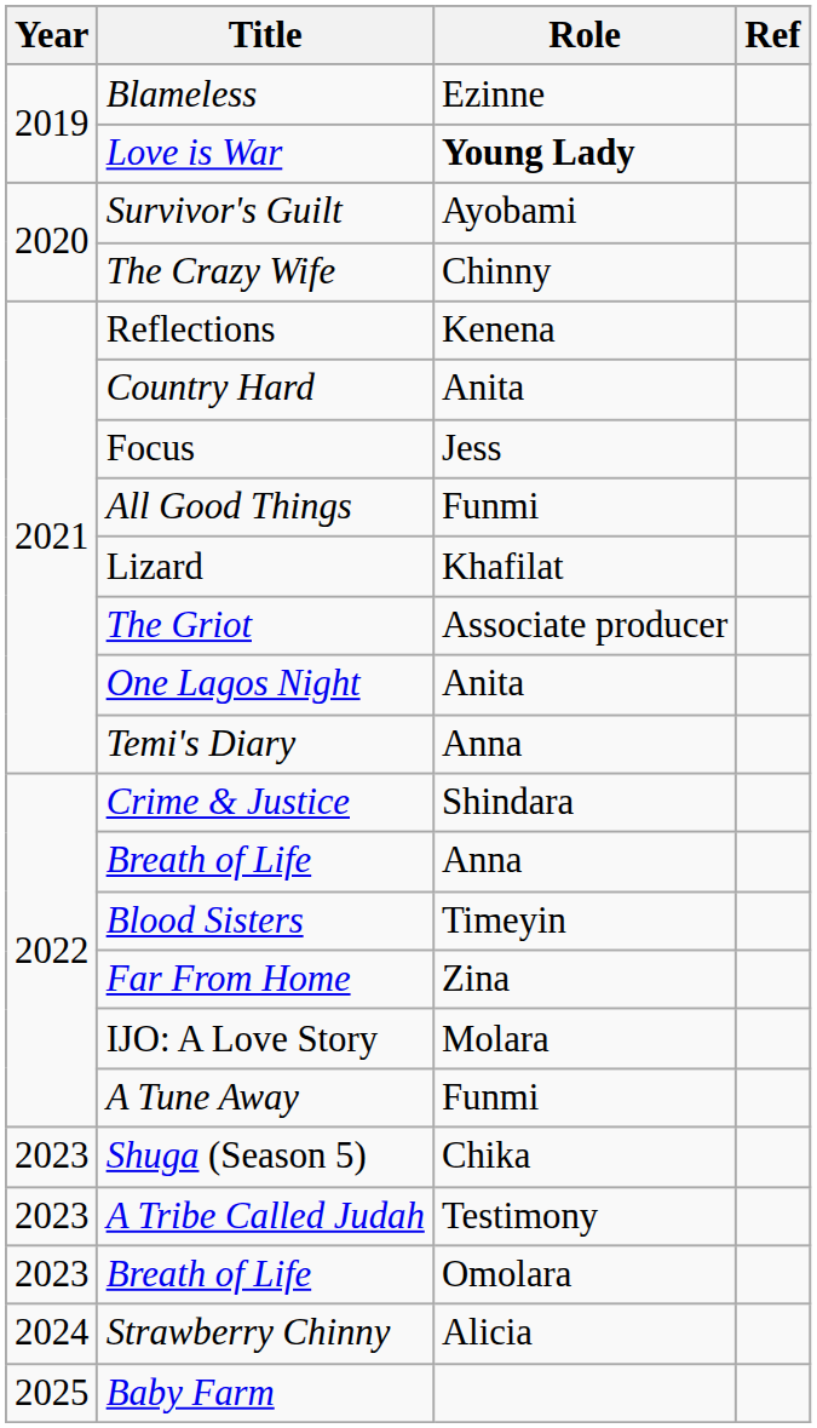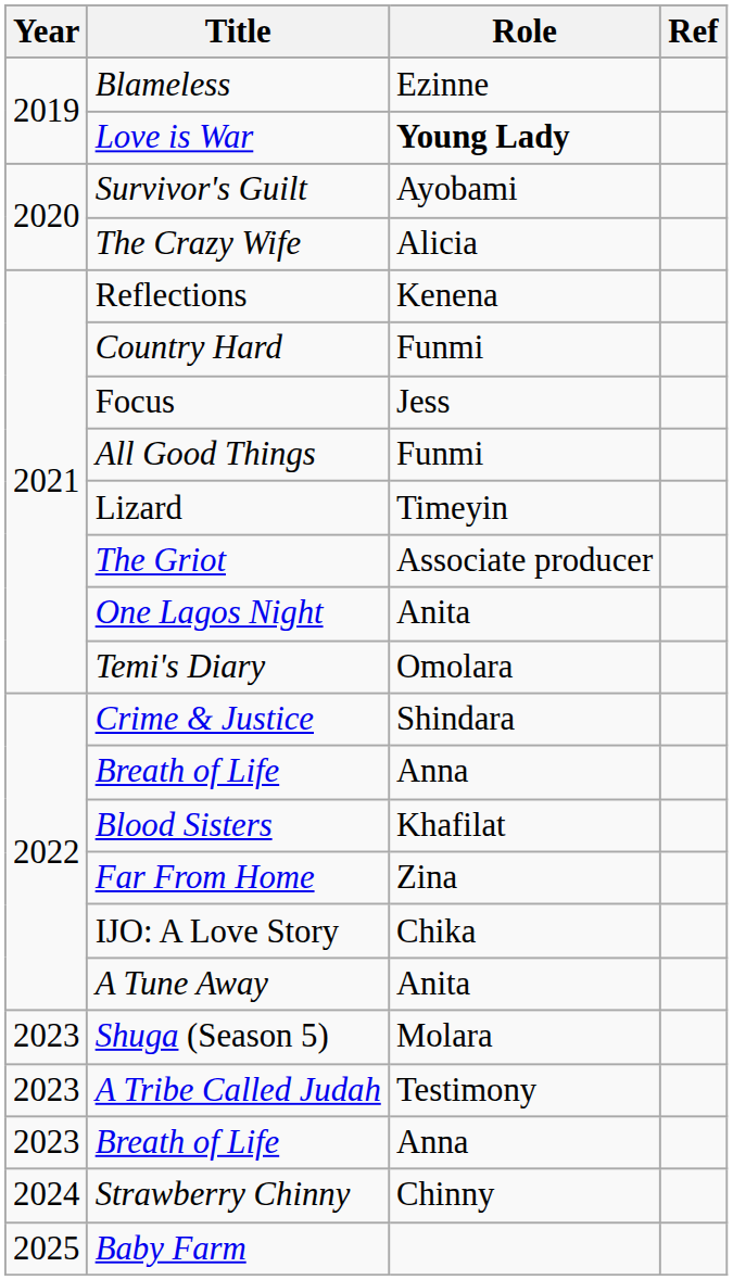The Crazy Wife | Role: Chinny -> Alicia
Country Hard | Role: Anita -> Funmi
Lizard | Role: Khafilat -> Timeyin
Temi's Diary | Role: Anna -> Omolara
Blood Sisters | Role: Timeyin -> Khafilat
IJO: A Love Story | Role: Molara -> Chika
A Tune Away | Role: Funmi -> Anita
Shuga (Season 5) | Role: Chika -> Molara
2023 / Breath of Life | Role: Omolara -> Anna
Strawberry Chinny | Role: Alicia -> Chinny
